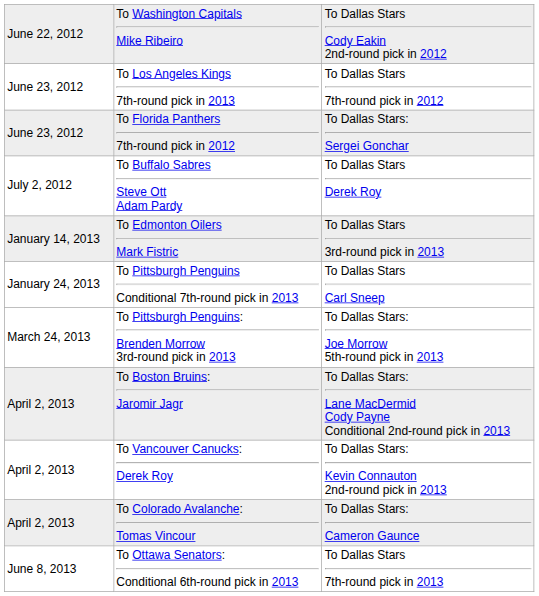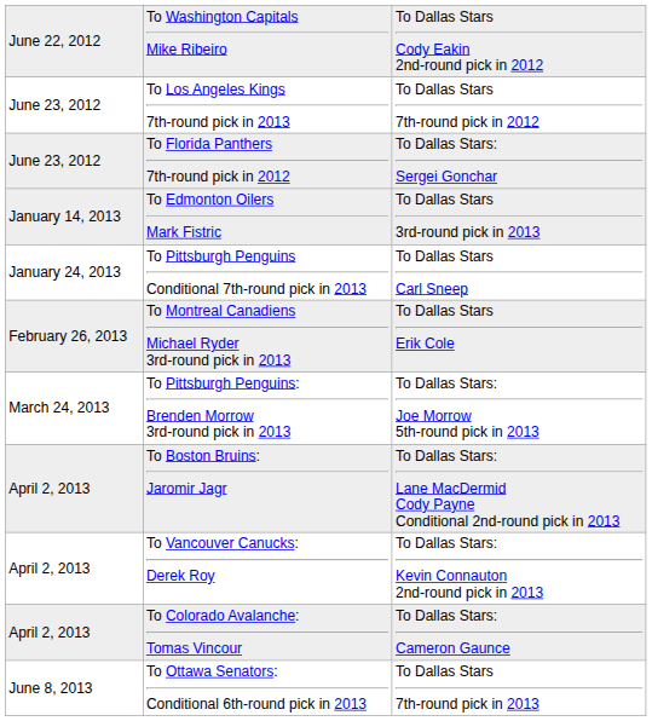- row: July 2, 2012 | To Buffalo Sabres Steve Ott Adam Pardy | To Dallas Stars Derek Roy
+ row: February 26, 2013 | To Montreal Canadiens Michael Ryder 3rd-round pick in 2013 | To Dallas Stars Erik Cole
